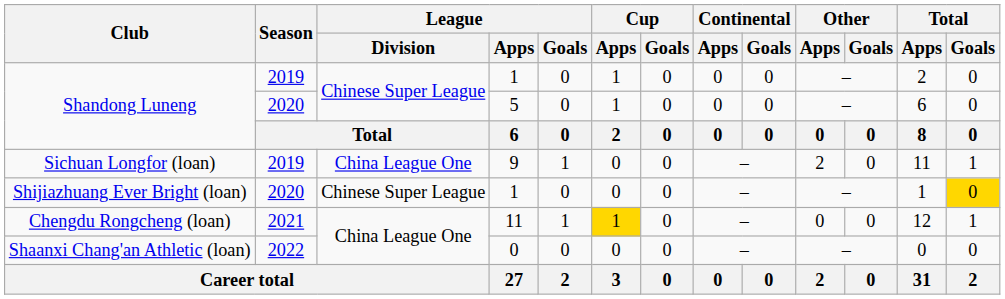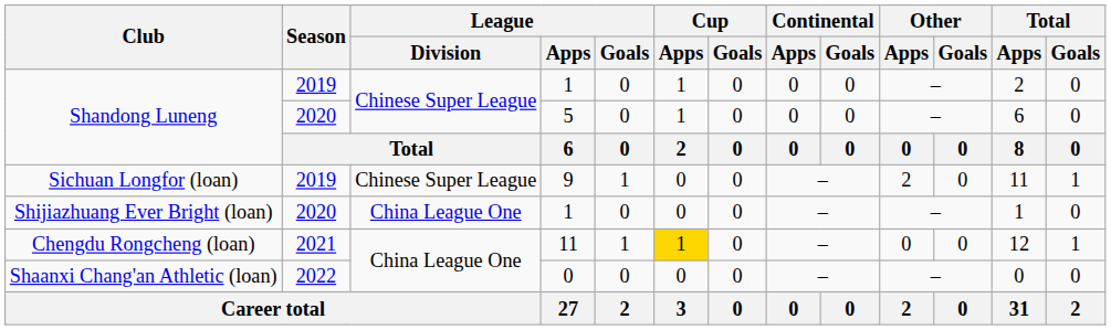Sichuan Longfor (loan) | League / Division: China League One -> Chinese Super League
Shijiazhuang Ever Bright (loan) | League / Division: Chinese Super League -> China League One
Shijiazhuang Ever Bright (loan) | Total / Goals: gold background -> no background
